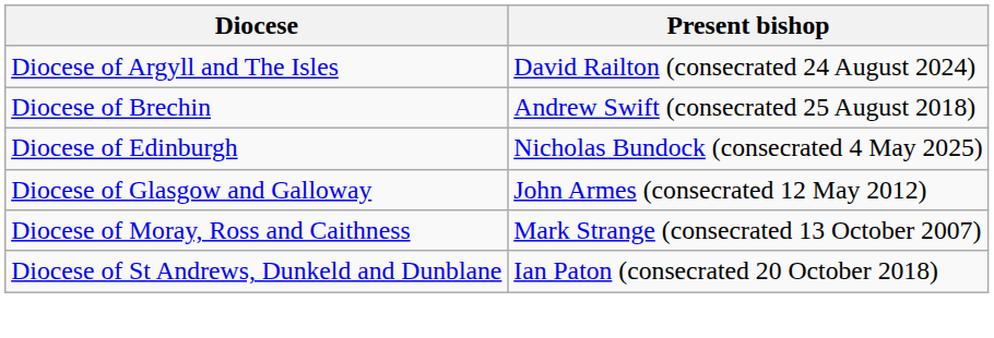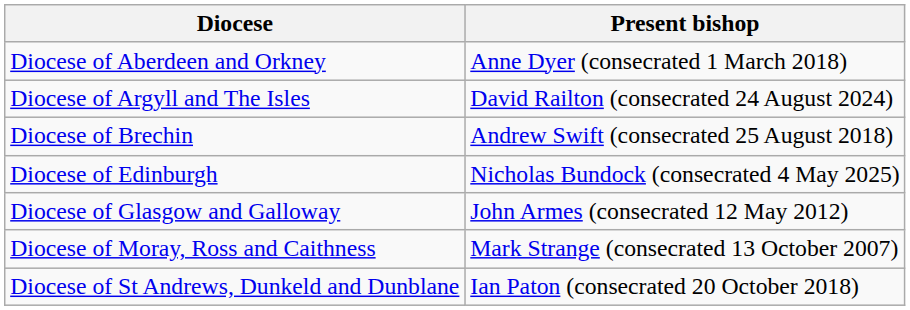+ row: Diocese of Aberdeen and Orkney | Anne Dyer (consecrated 1 March 2018)
